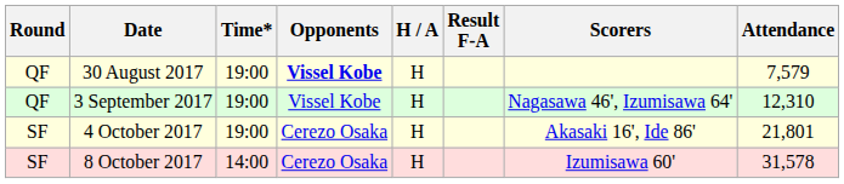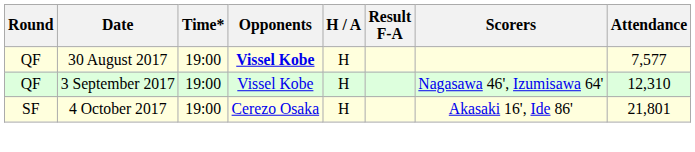30 August 2017 | Attendance: 7,579 -> 7,577
- row: SF | 8 October 2017 | 14:00 | Cerezo Osaka | H | Izumisawa 60' | 31,578
